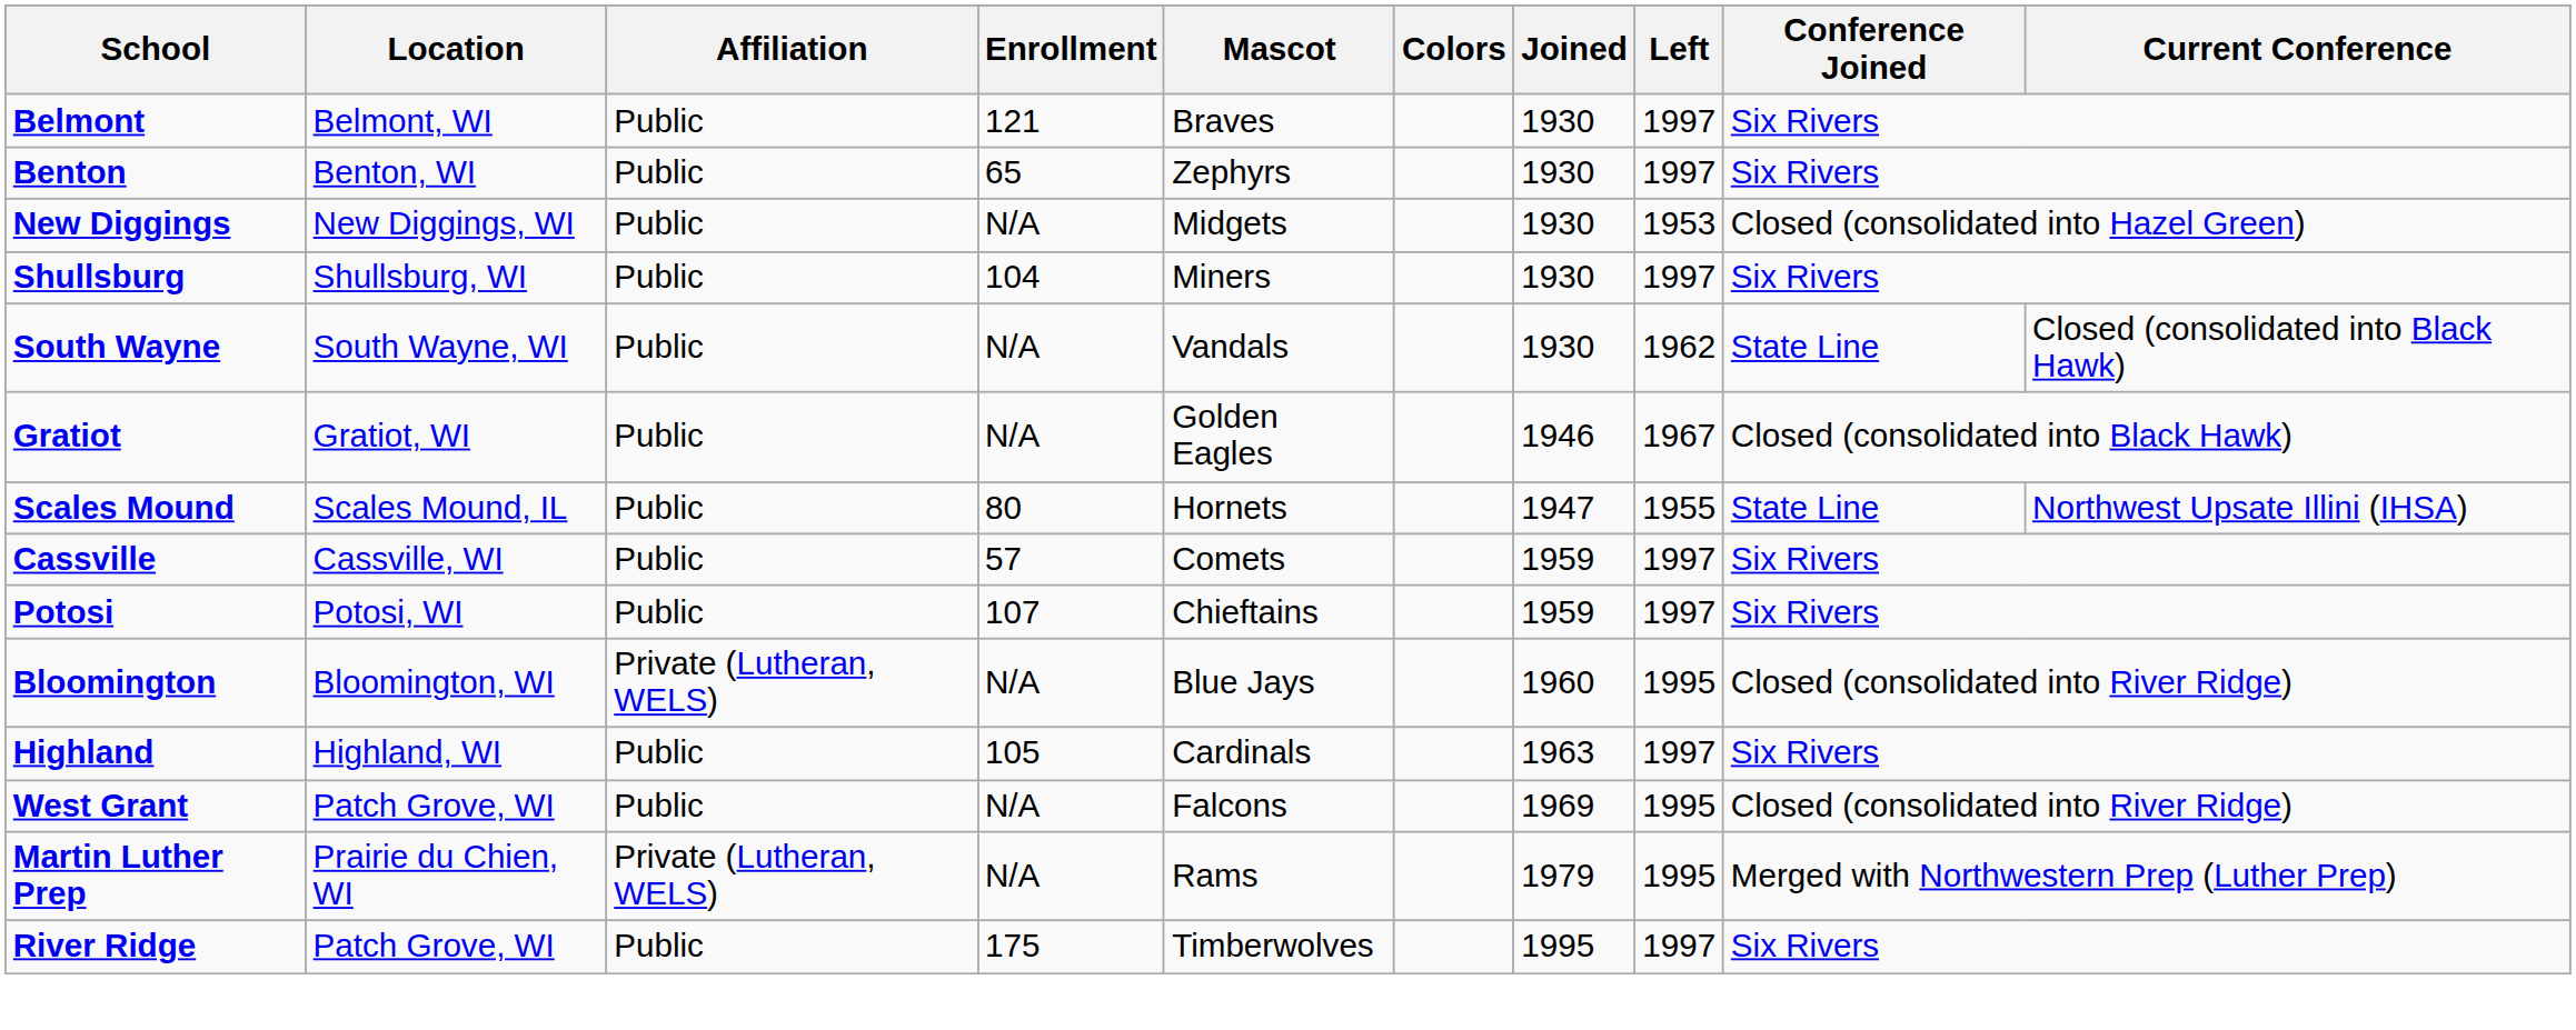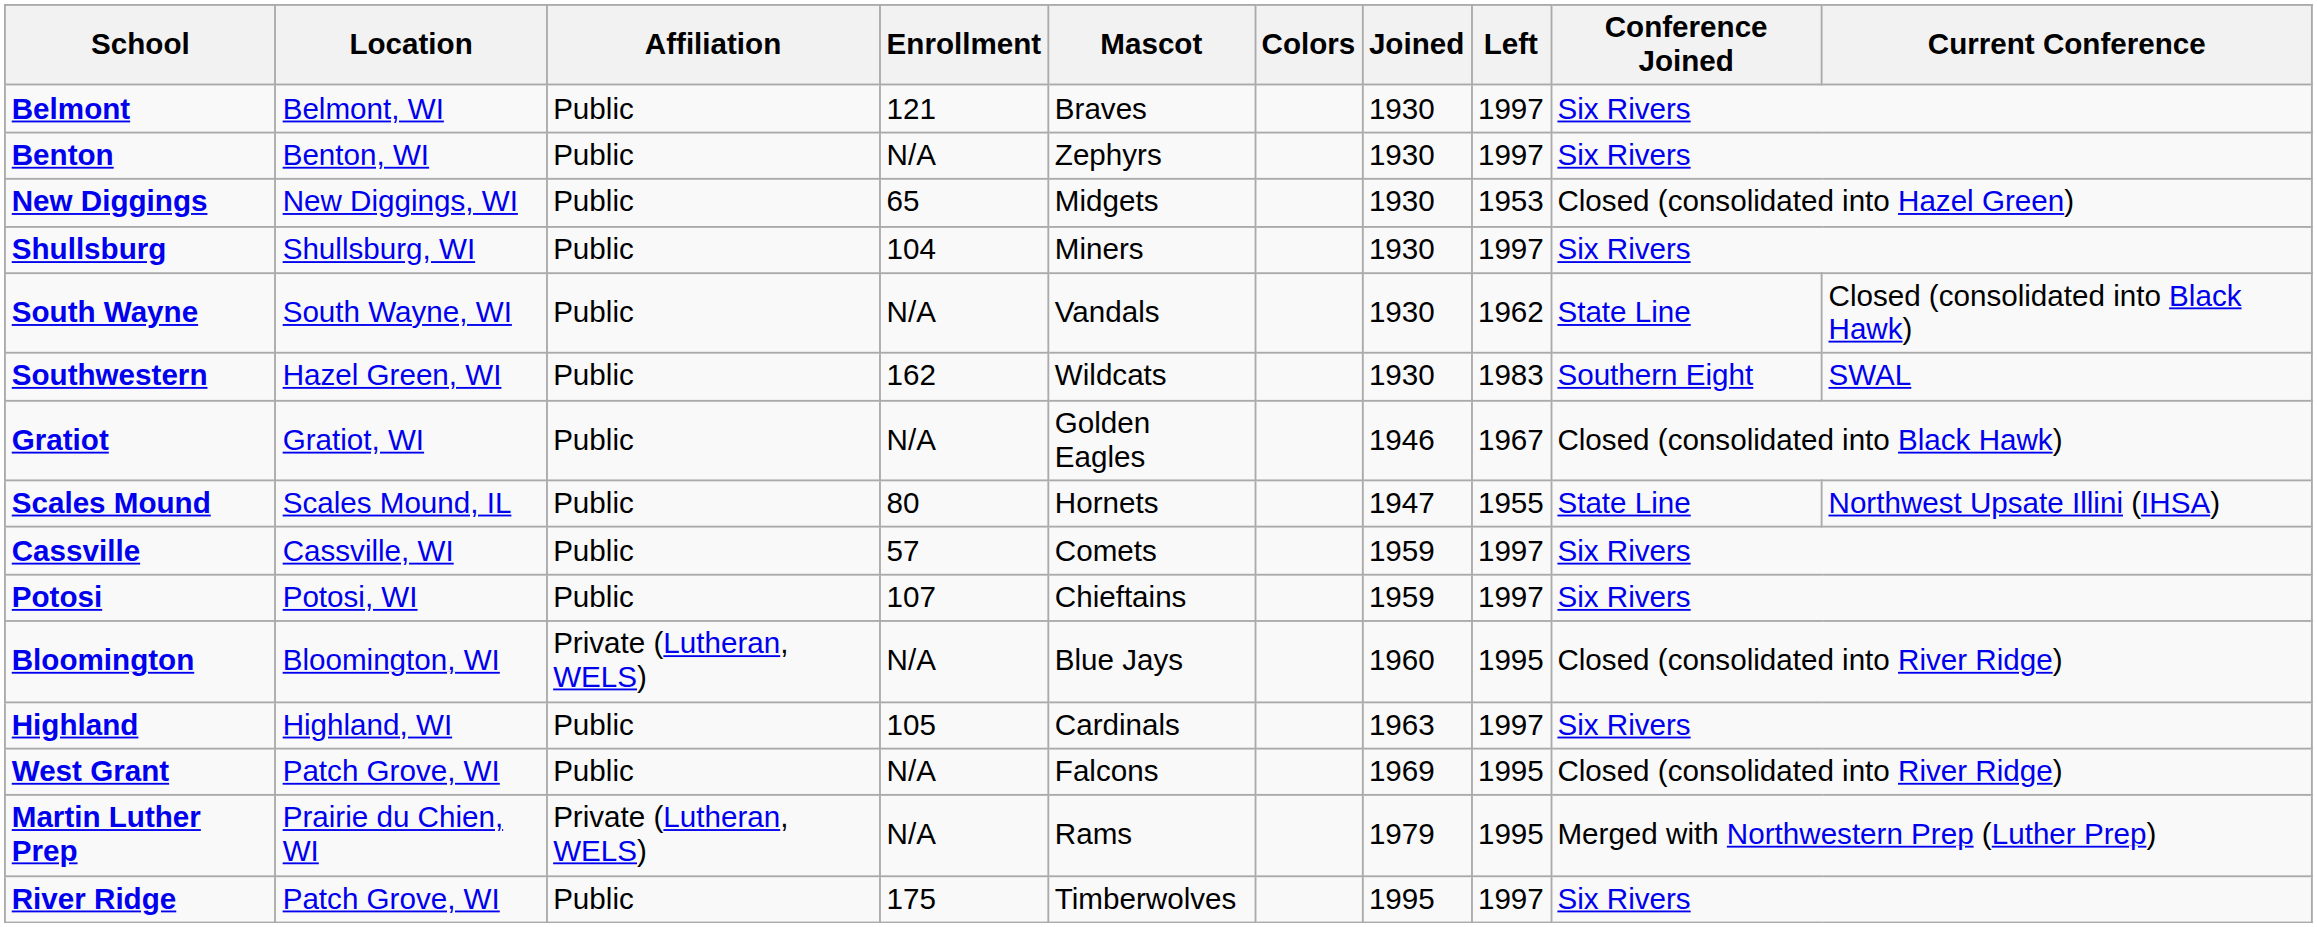Benton | Enrollment: 65 -> N/A
New Diggings | Enrollment: N/A -> 65
+ row: Southwestern | Hazel Green, WI | Public | 162 | Wildcats | 1930 | 1983 | Southern Eight | SWAL
